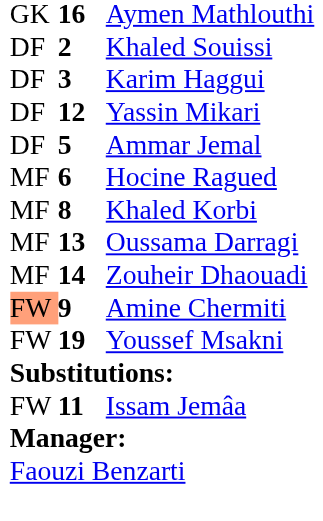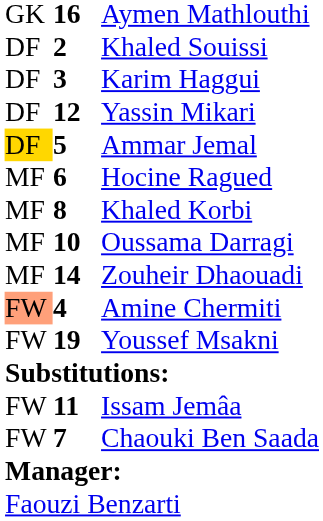Ammar Jemal | column 1: no background -> gold background
Oussama Darragi | column 2: 13 -> 10
Amine Chermiti | column 2: 9 -> 4
+ row: FW | 7 | Chaouki Ben Saada
